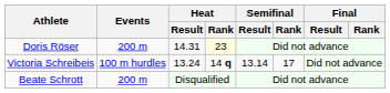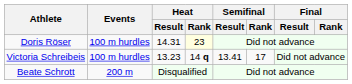Doris Röser | Events: 200 m -> 100 m hurdles
Victoria Schreibeis | Heat / Result: 13.24 -> 13.23
Victoria Schreibeis | Semifinal / Result: 13.14 -> 13.41
